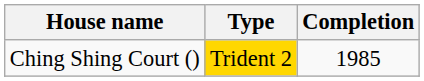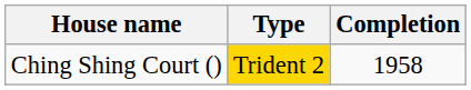Ching Shing Court () | Completion: 1985 -> 1958
